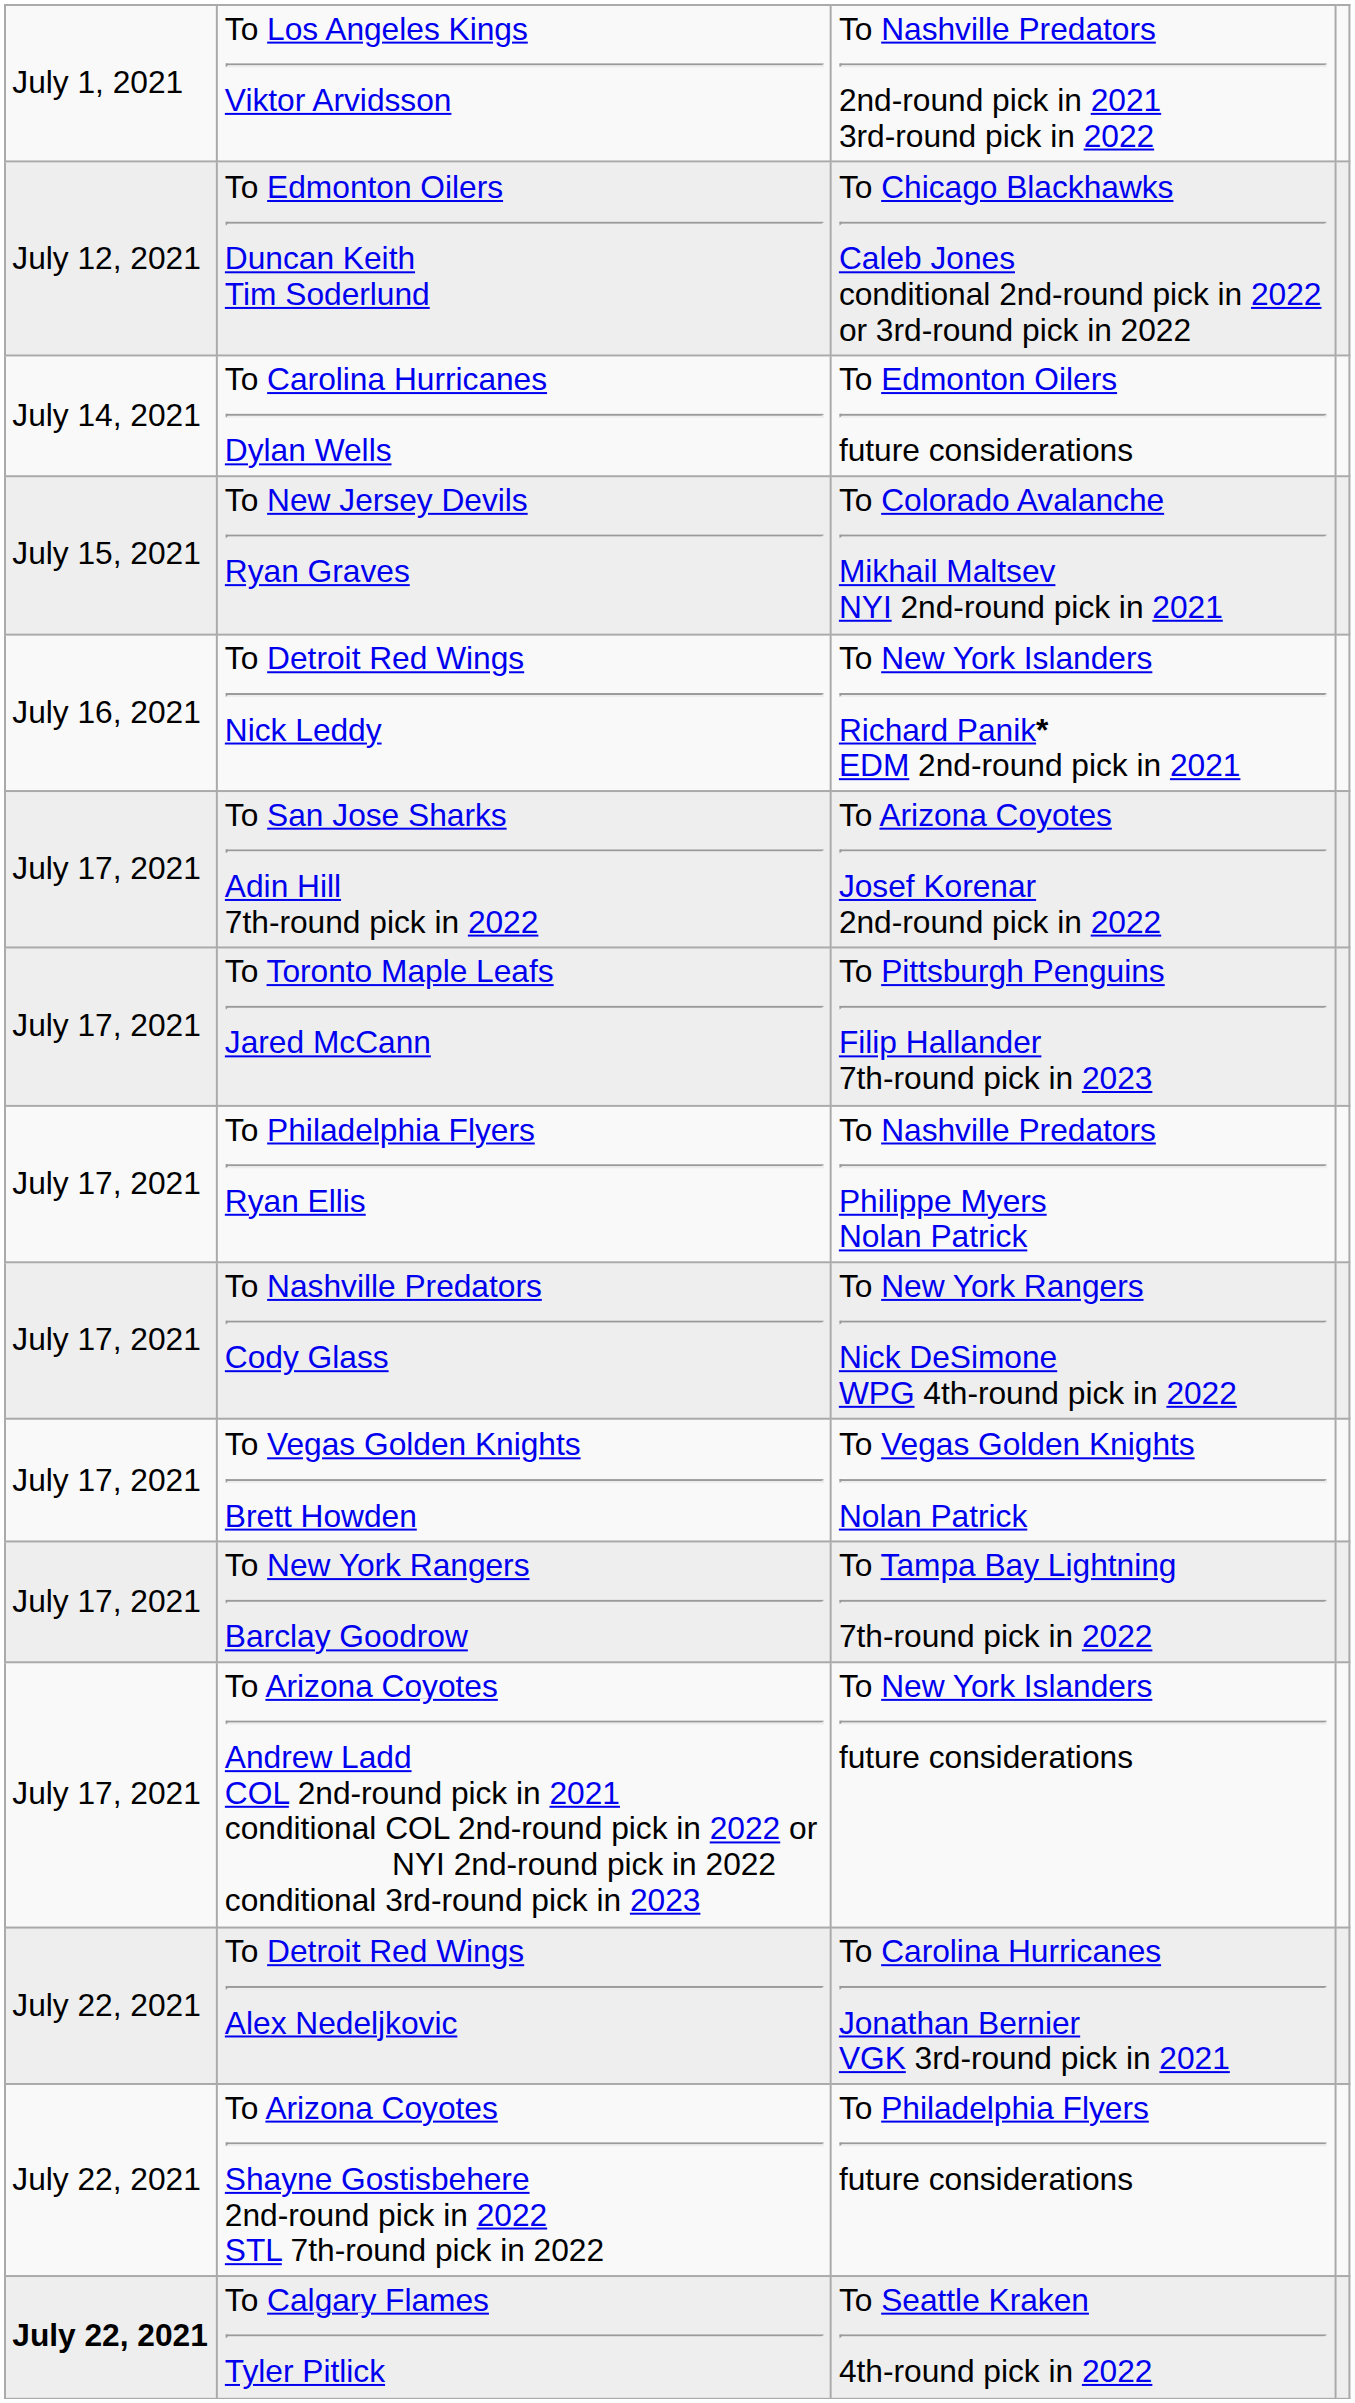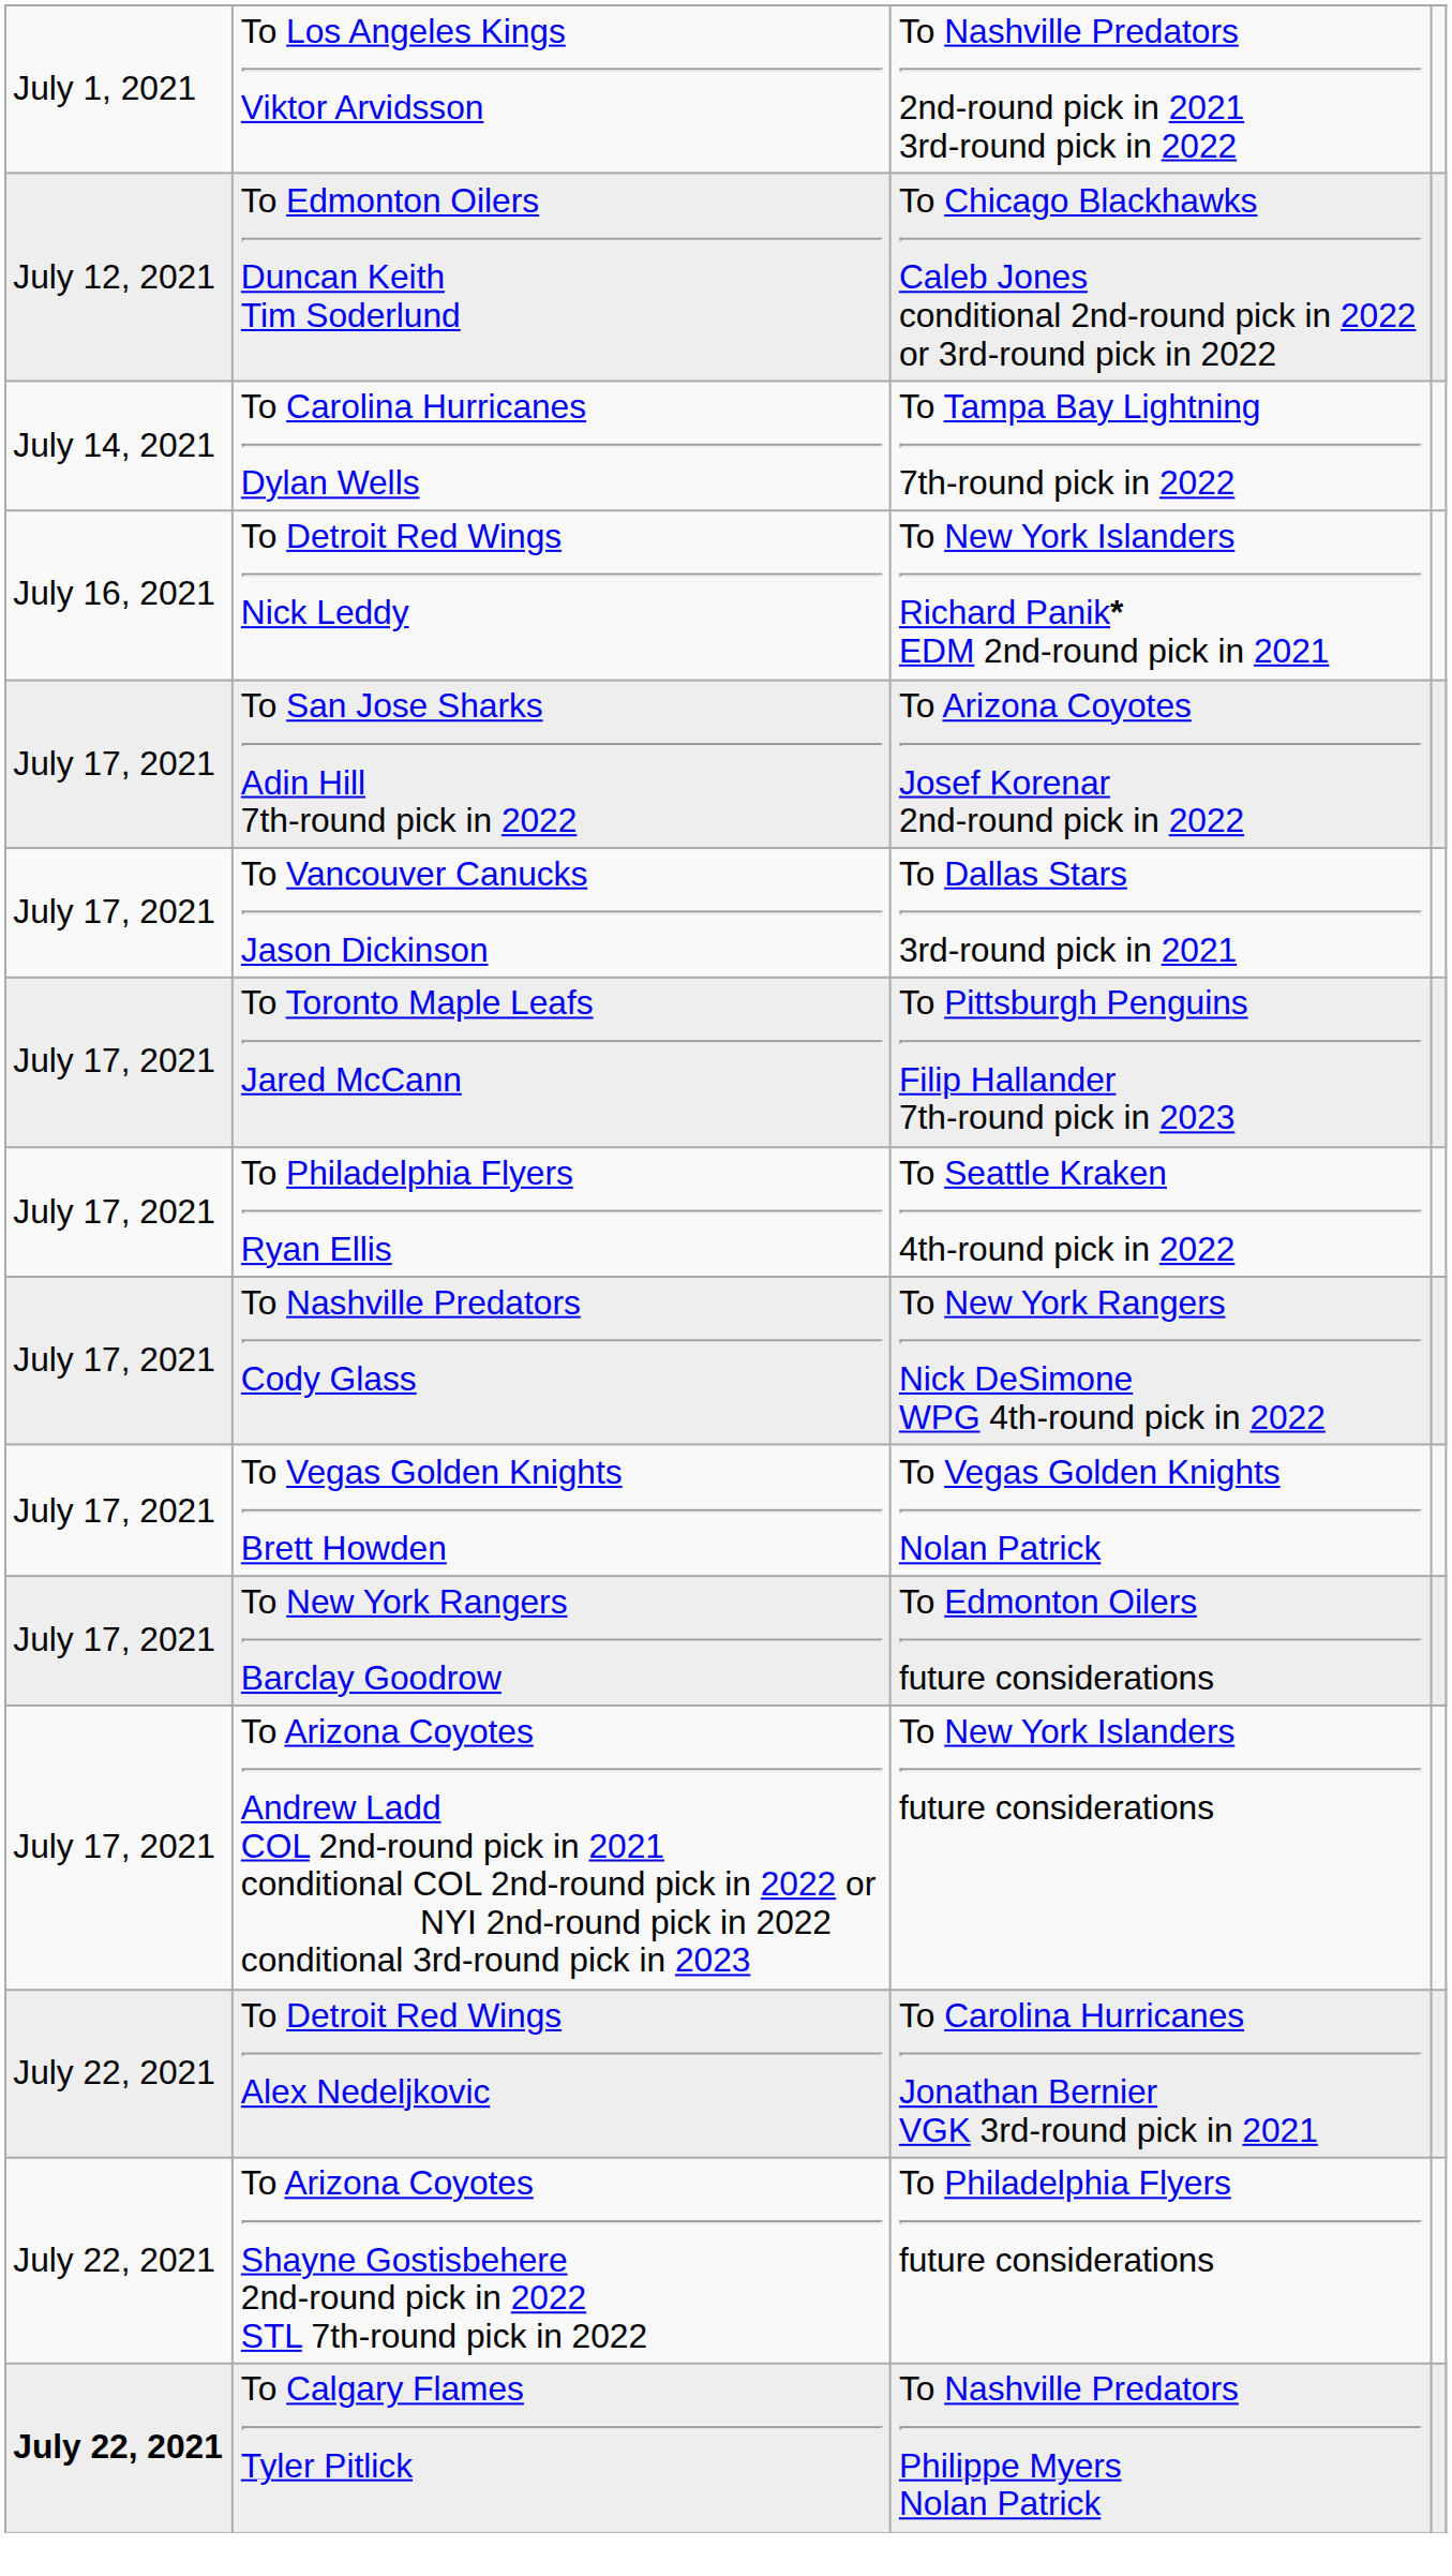To Carolina Hurricanes Dylan Wells | column 3: To Edmonton Oilers future considerations -> To Tampa Bay Lightning 7th-round pick in 2022
- row: July 15, 2021 | To New Jersey Devils Ryan Graves | To Colorado Avalanche Mikhail Maltsev NYI 2nd-round pick in 2021
+ row: July 17, 2021 | To Vancouver Canucks Jason Dickinson | To Dallas Stars 3rd-round pick in 2021
To Philadelphia Flyers Ryan Ellis | column 3: To Nashville Predators Philippe Myers Nolan Patrick -> To Seattle Kraken 4th-round pick in 2022
To New York Rangers Barclay Goodrow | column 3: To Tampa Bay Lightning 7th-round pick in 2022 -> To Edmonton Oilers future considerations
To Calgary Flames Tyler Pitlick | column 3: To Seattle Kraken 4th-round pick in 2022 -> To Nashville Predators Philippe Myers Nolan Patrick
